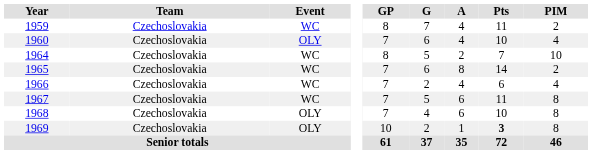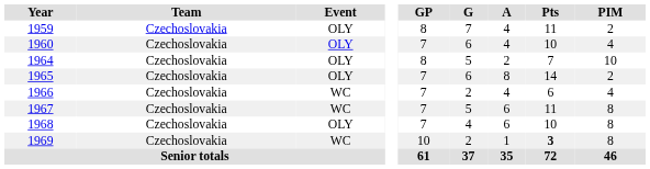1959 | Event: WC -> OLY
1964 | Event: WC -> OLY
1965 | Event: WC -> OLY
1969 | Event: OLY -> WC
